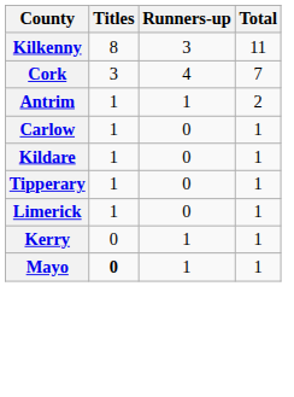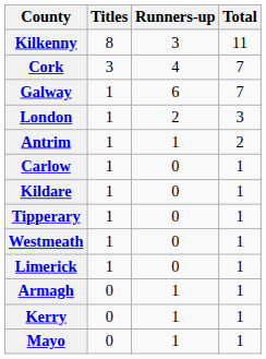+ row: Galway | 1 | 6 | 7
+ row: London | 1 | 2 | 3
+ row: Westmeath | 1 | 0 | 1
+ row: Armagh | 0 | 1 | 1
Mayo | Titles: bold -> normal
